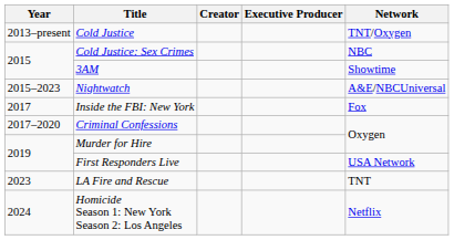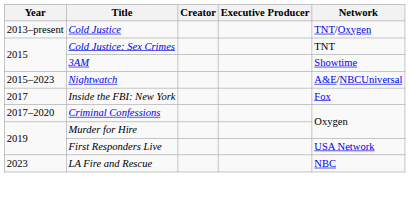Cold Justice: Sex Crimes | Network: NBC -> TNT
LA Fire and Rescue | Network: TNT -> NBC
- row: 2024 | Homicide Season 1: New York Season 2: Los Angeles | Netflix
